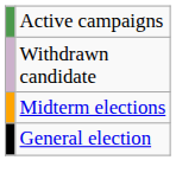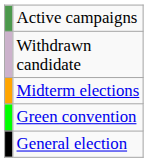+ row: Green convention
